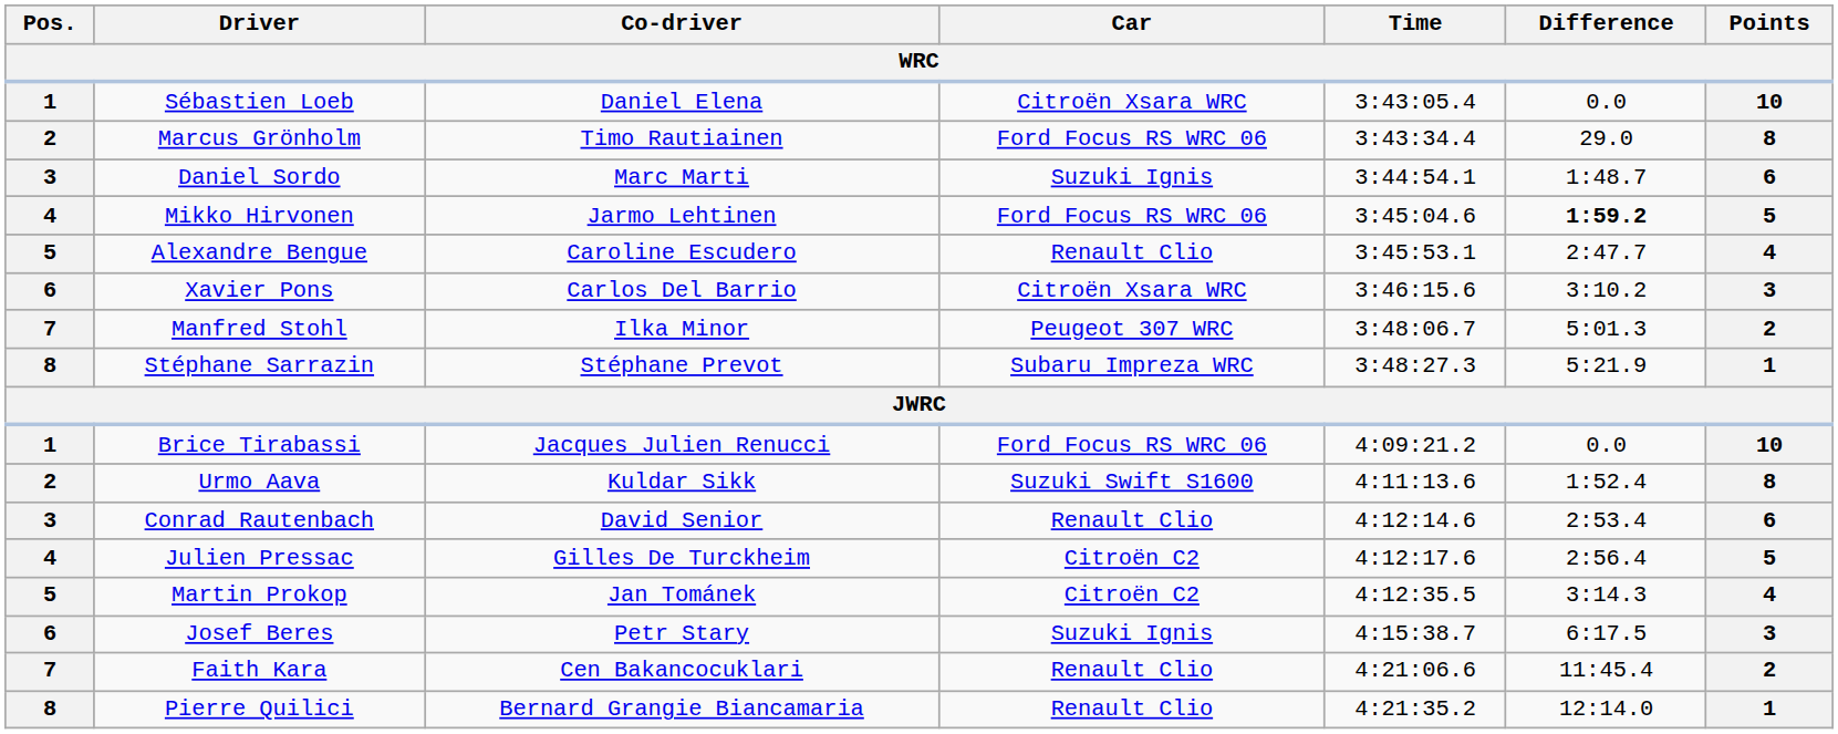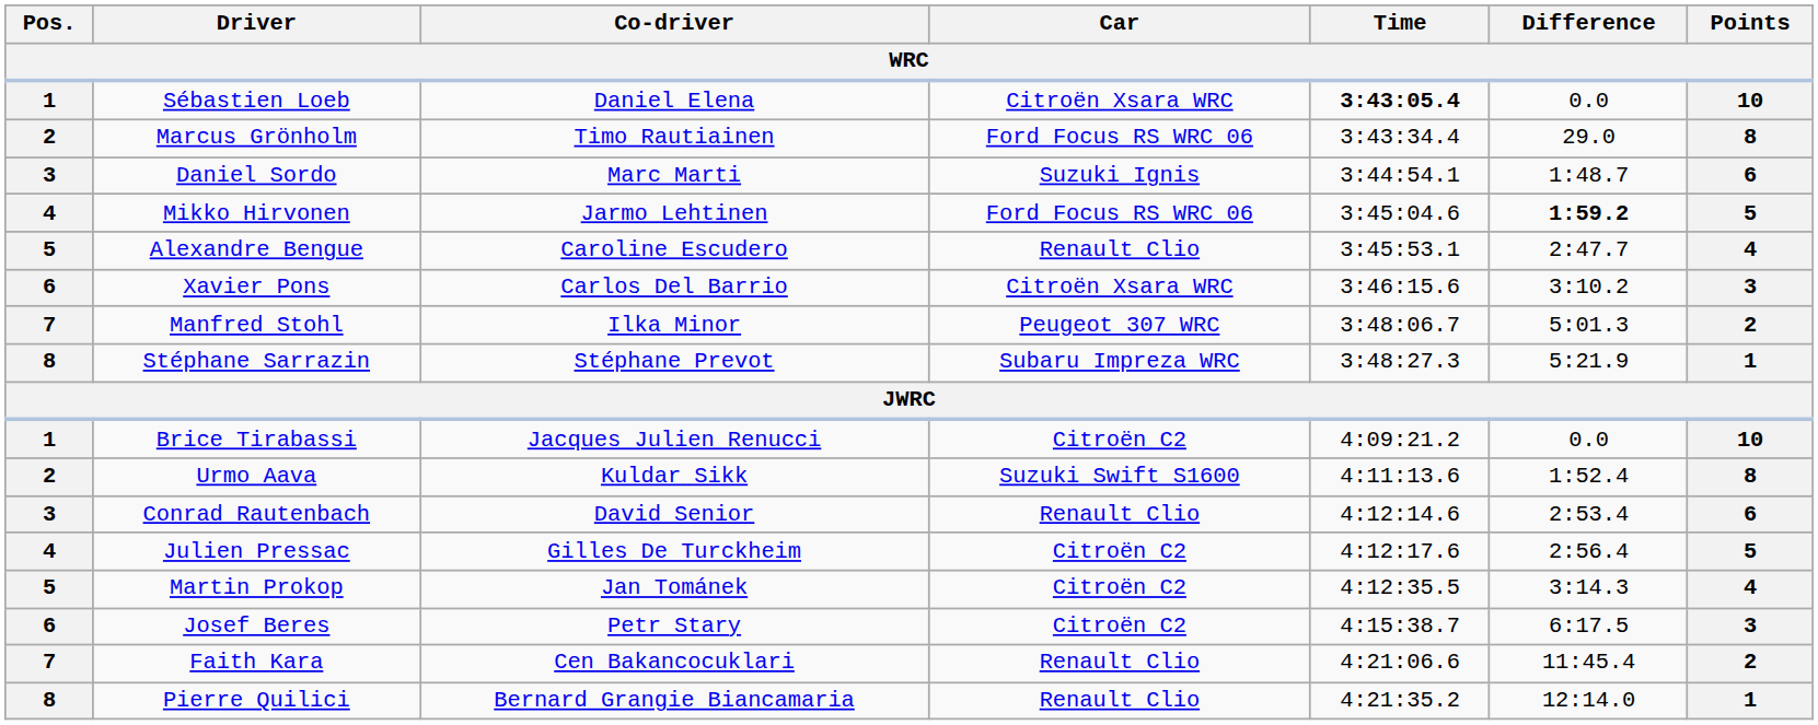Sébastien Loeb | Time: normal -> bold
Brice Tirabassi | Car: Ford Focus RS WRC 06 -> Citroën C2
Josef Beres | Car: Suzuki Ignis -> Citroën C2
